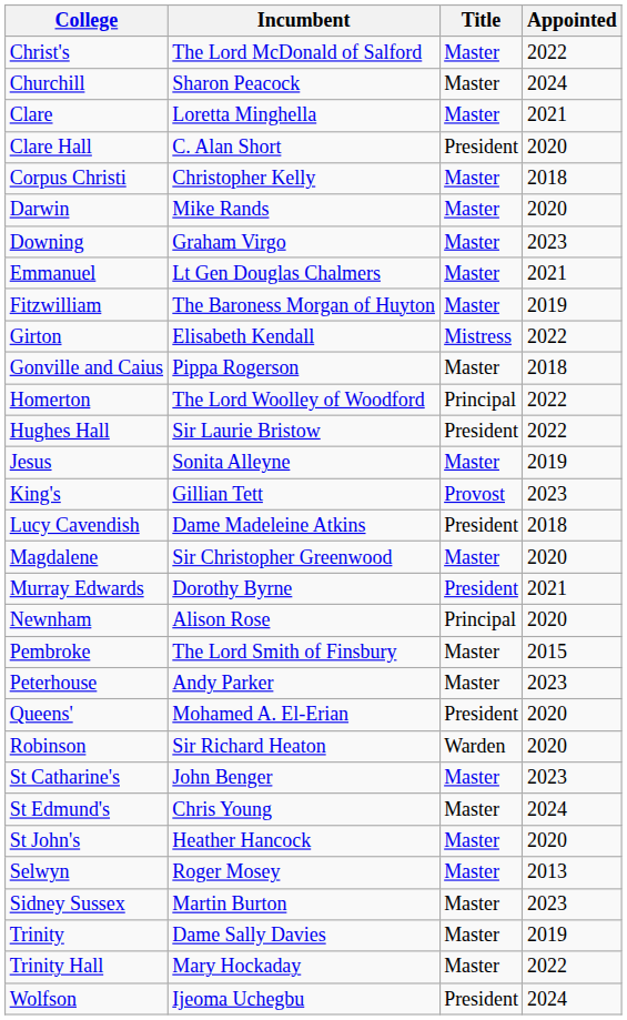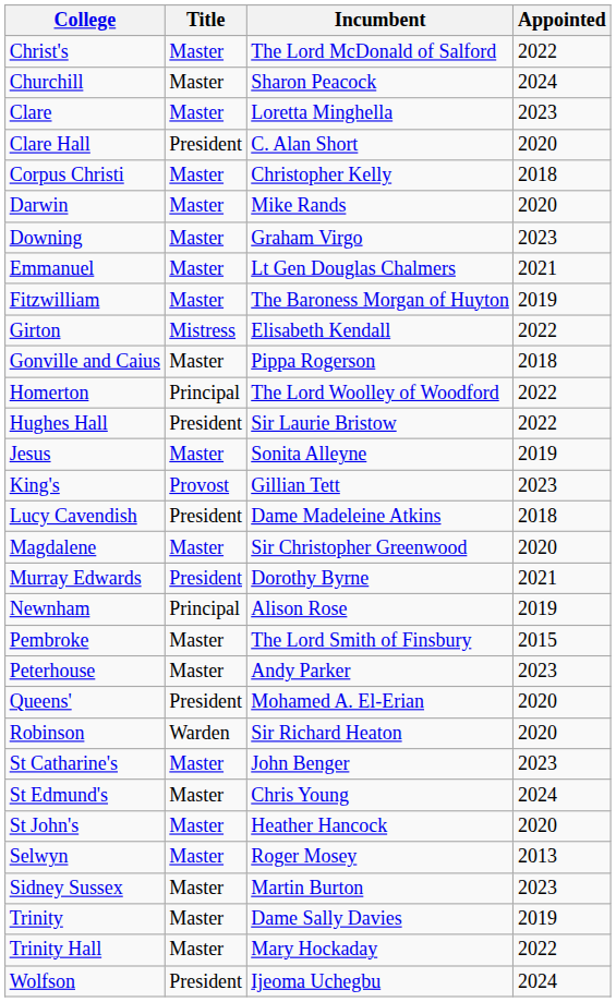columns swapped: Incumbent <-> Title
Clare | Appointed: 2021 -> 2023
Newnham | Appointed: 2020 -> 2019
